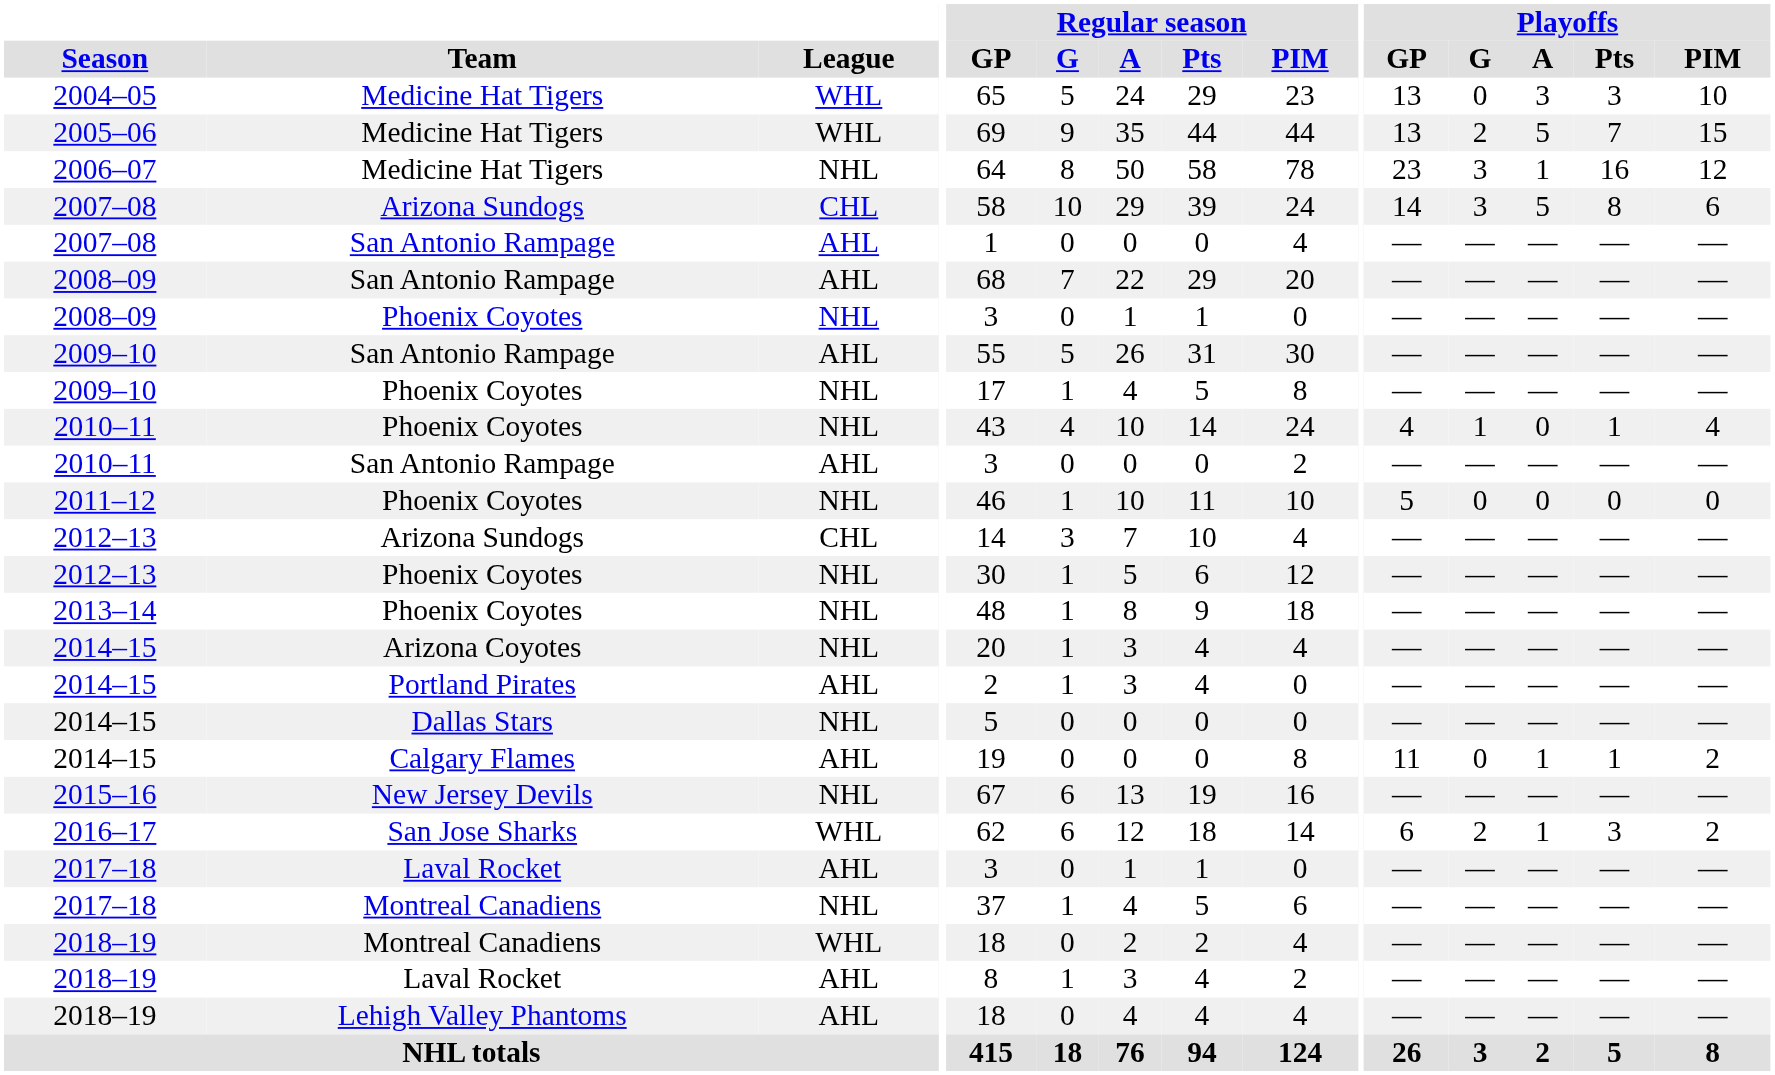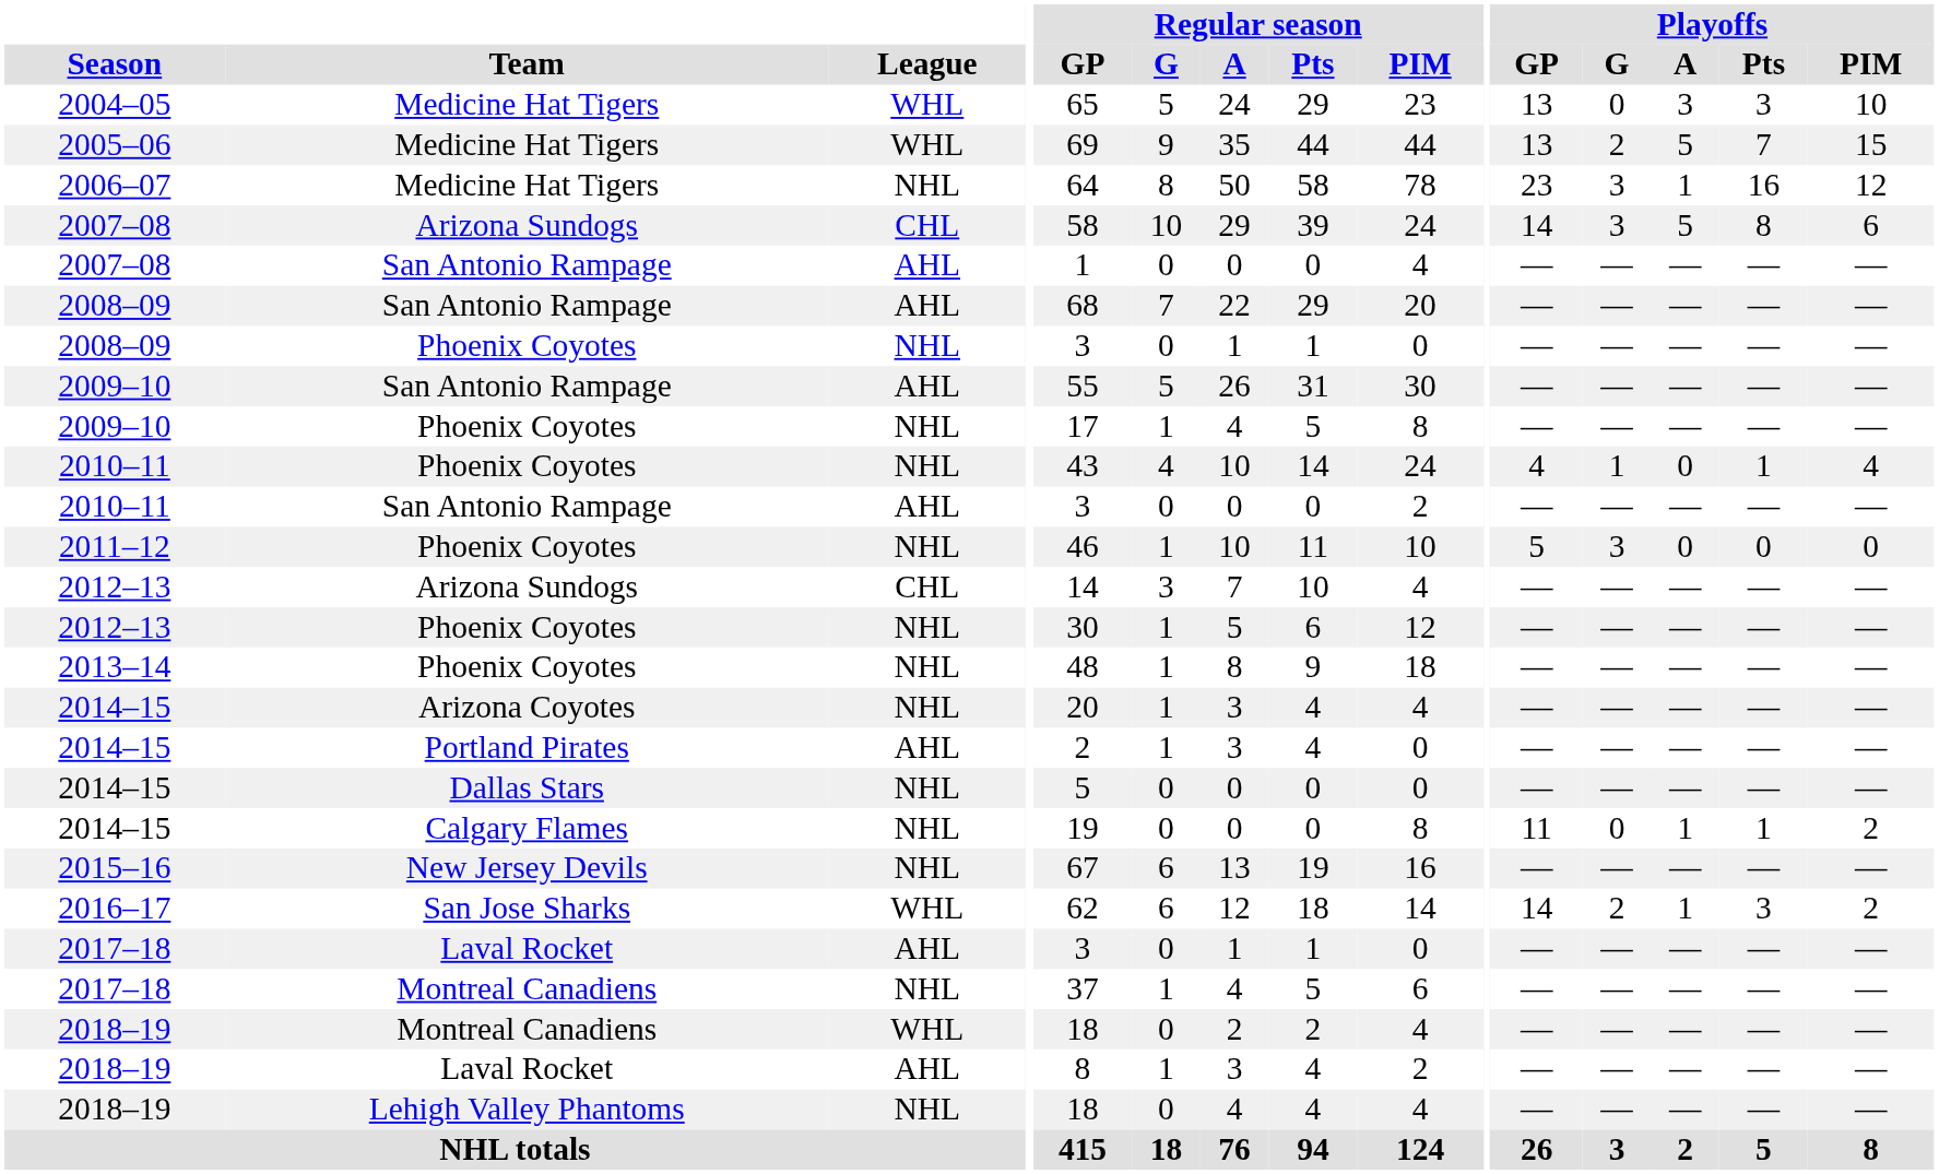2011–12 | Playoffs / G: 0 -> 3
2014–15 / Calgary Flames | League: AHL -> NHL
2016–17 | Playoffs / GP: 6 -> 14
2018–19 / Lehigh Valley Phantoms | League: AHL -> NHL
